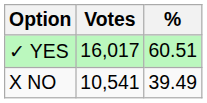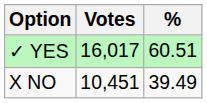X NO | Votes: 10,541 -> 10,451
